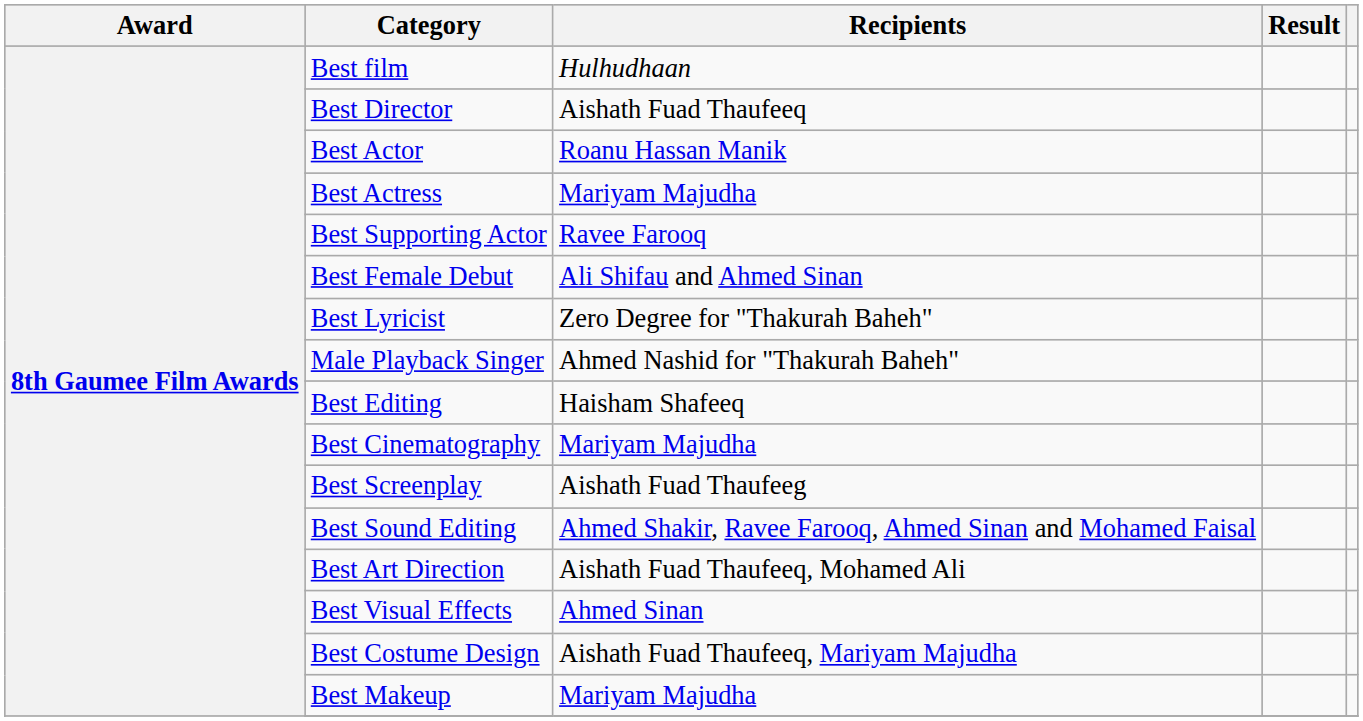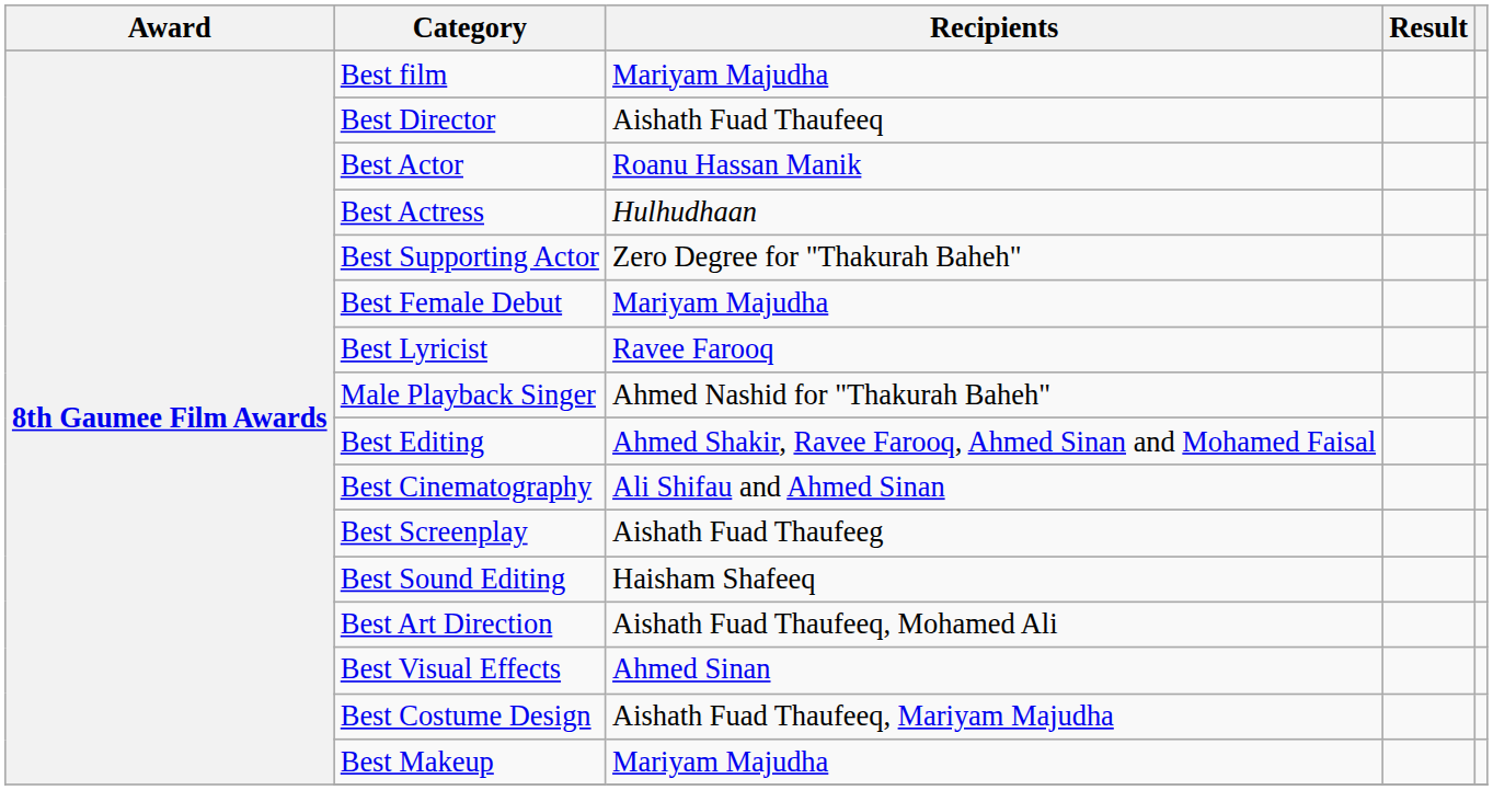Best film | Recipients: Hulhudhaan -> Mariyam Majudha
Best Actress | Recipients: Mariyam Majudha -> Hulhudhaan
Best Supporting Actor | Recipients: Ravee Farooq -> Zero Degree for "Thakurah Baheh"
Best Female Debut | Recipients: Ali Shifau and Ahmed Sinan -> Mariyam Majudha
Best Lyricist | Recipients: Zero Degree for "Thakurah Baheh" -> Ravee Farooq
Best Editing | Recipients: Haisham Shafeeq -> Ahmed Shakir, Ravee Farooq, Ahmed Sinan and Mohamed Faisal
Best Cinematography | Recipients: Mariyam Majudha -> Ali Shifau and Ahmed Sinan
Best Sound Editing | Recipients: Ahmed Shakir, Ravee Farooq, Ahmed Sinan and Mohamed Faisal -> Haisham Shafeeq
